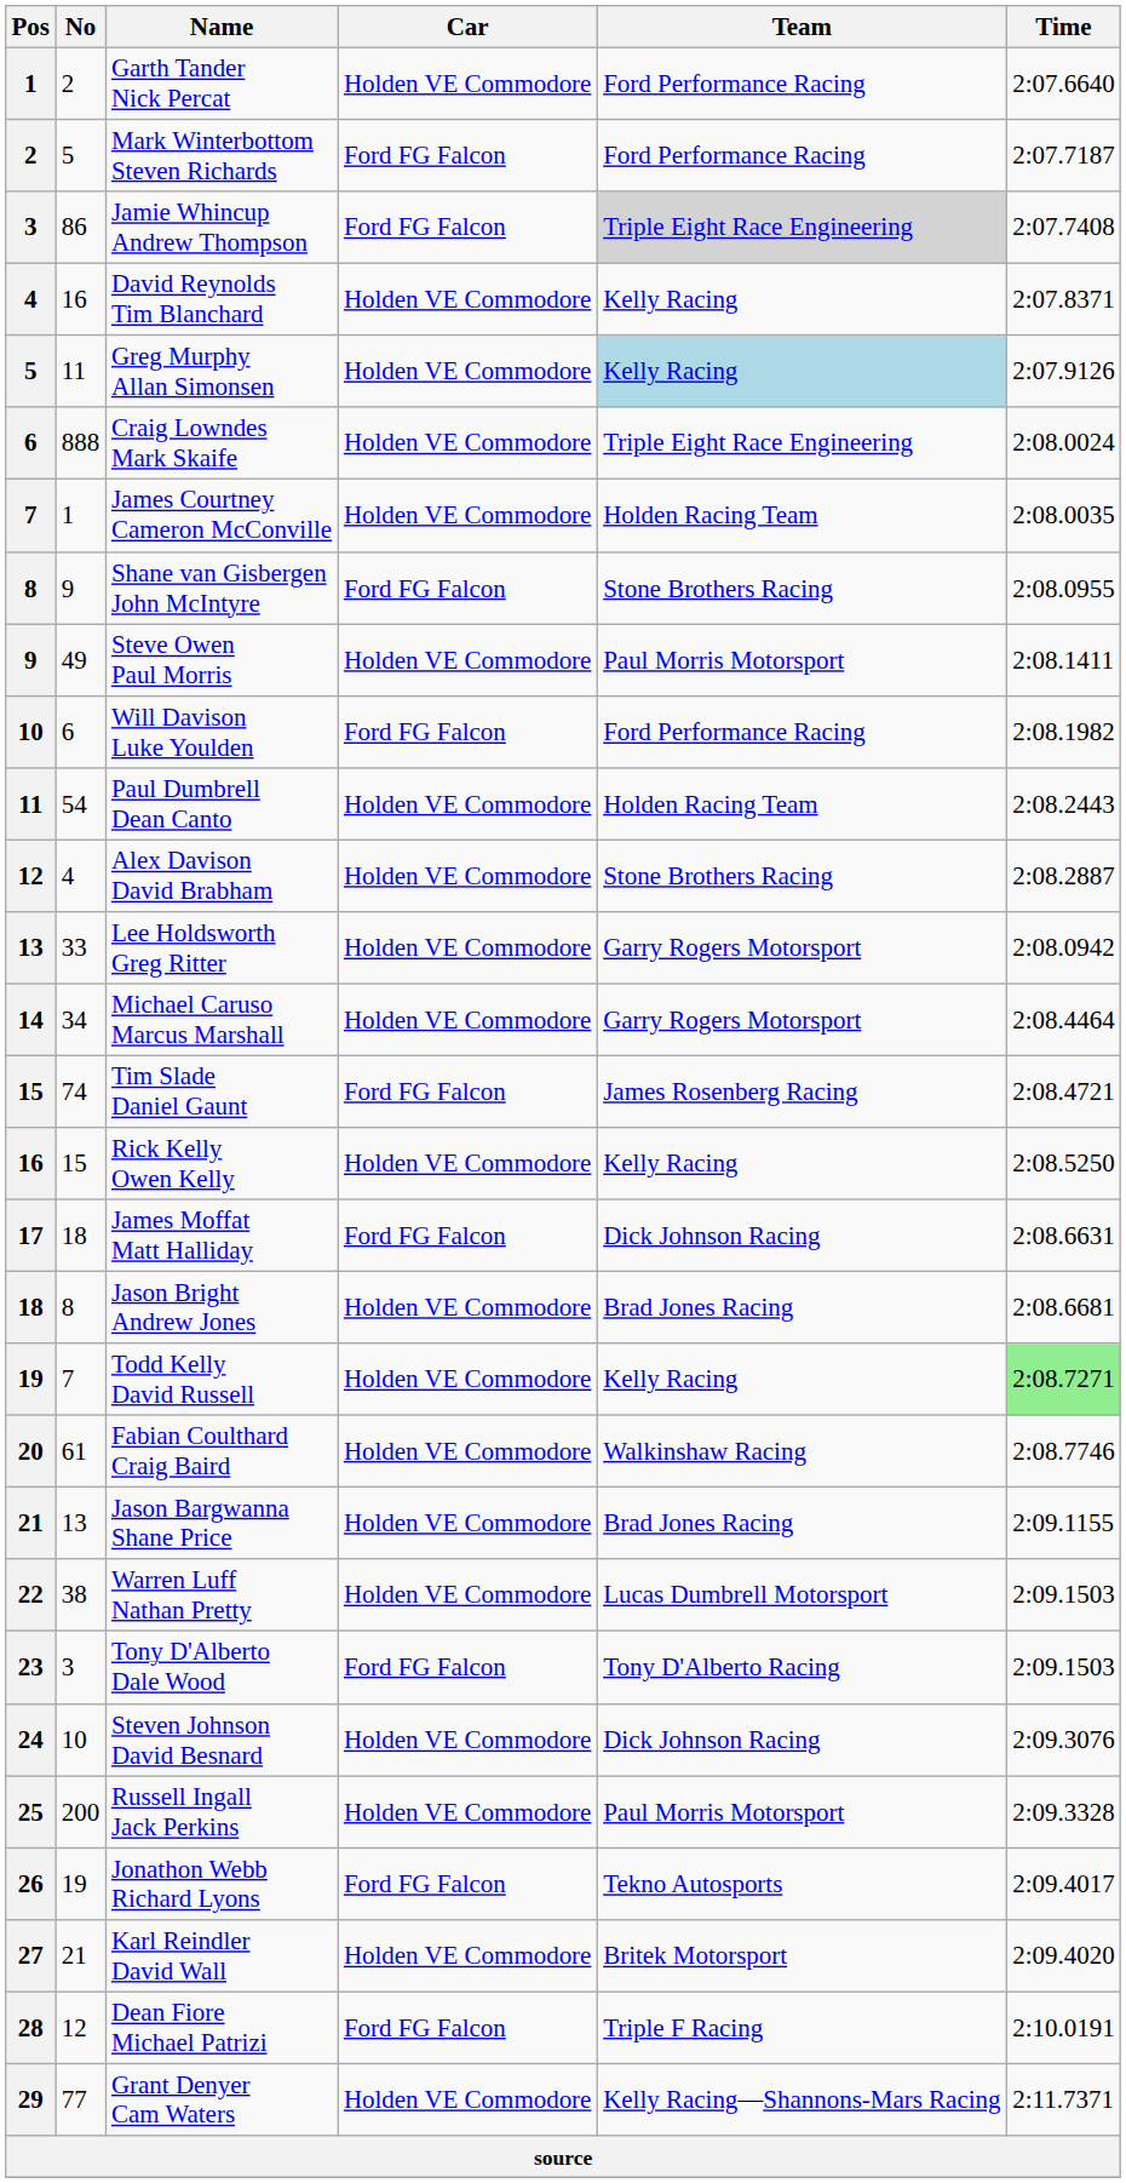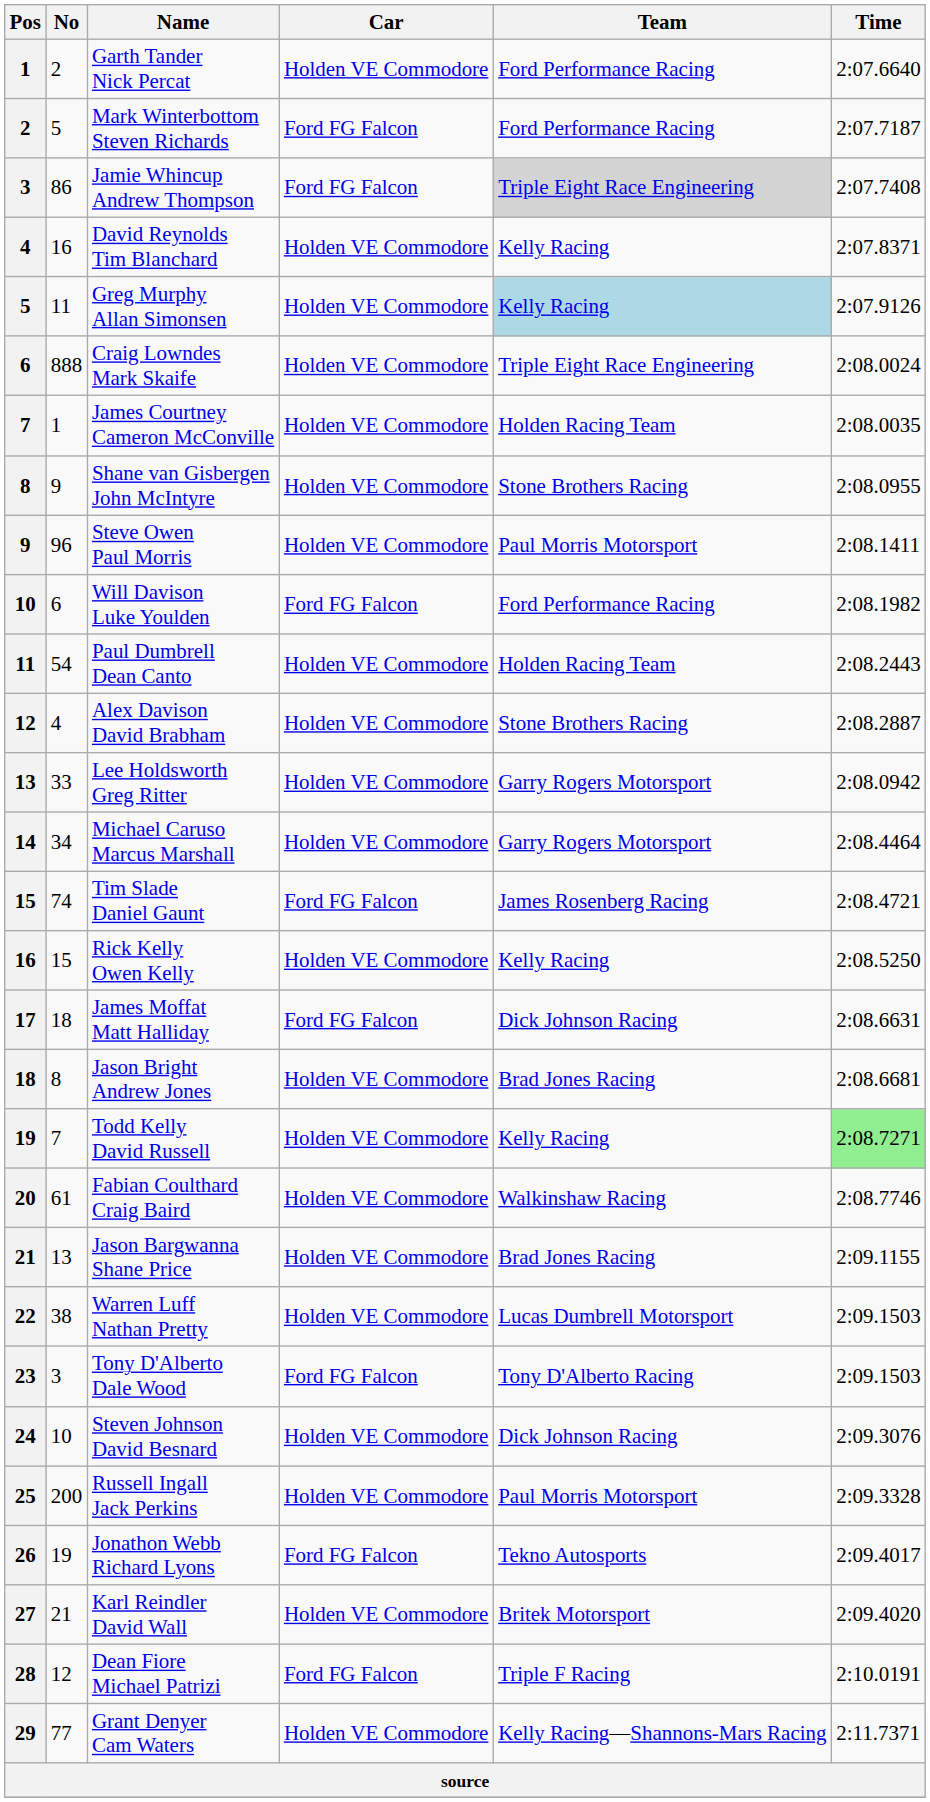Shane van Gisbergen John McIntyre | Car: Ford FG Falcon -> Holden VE Commodore
Steve Owen Paul Morris | No: 49 -> 96
